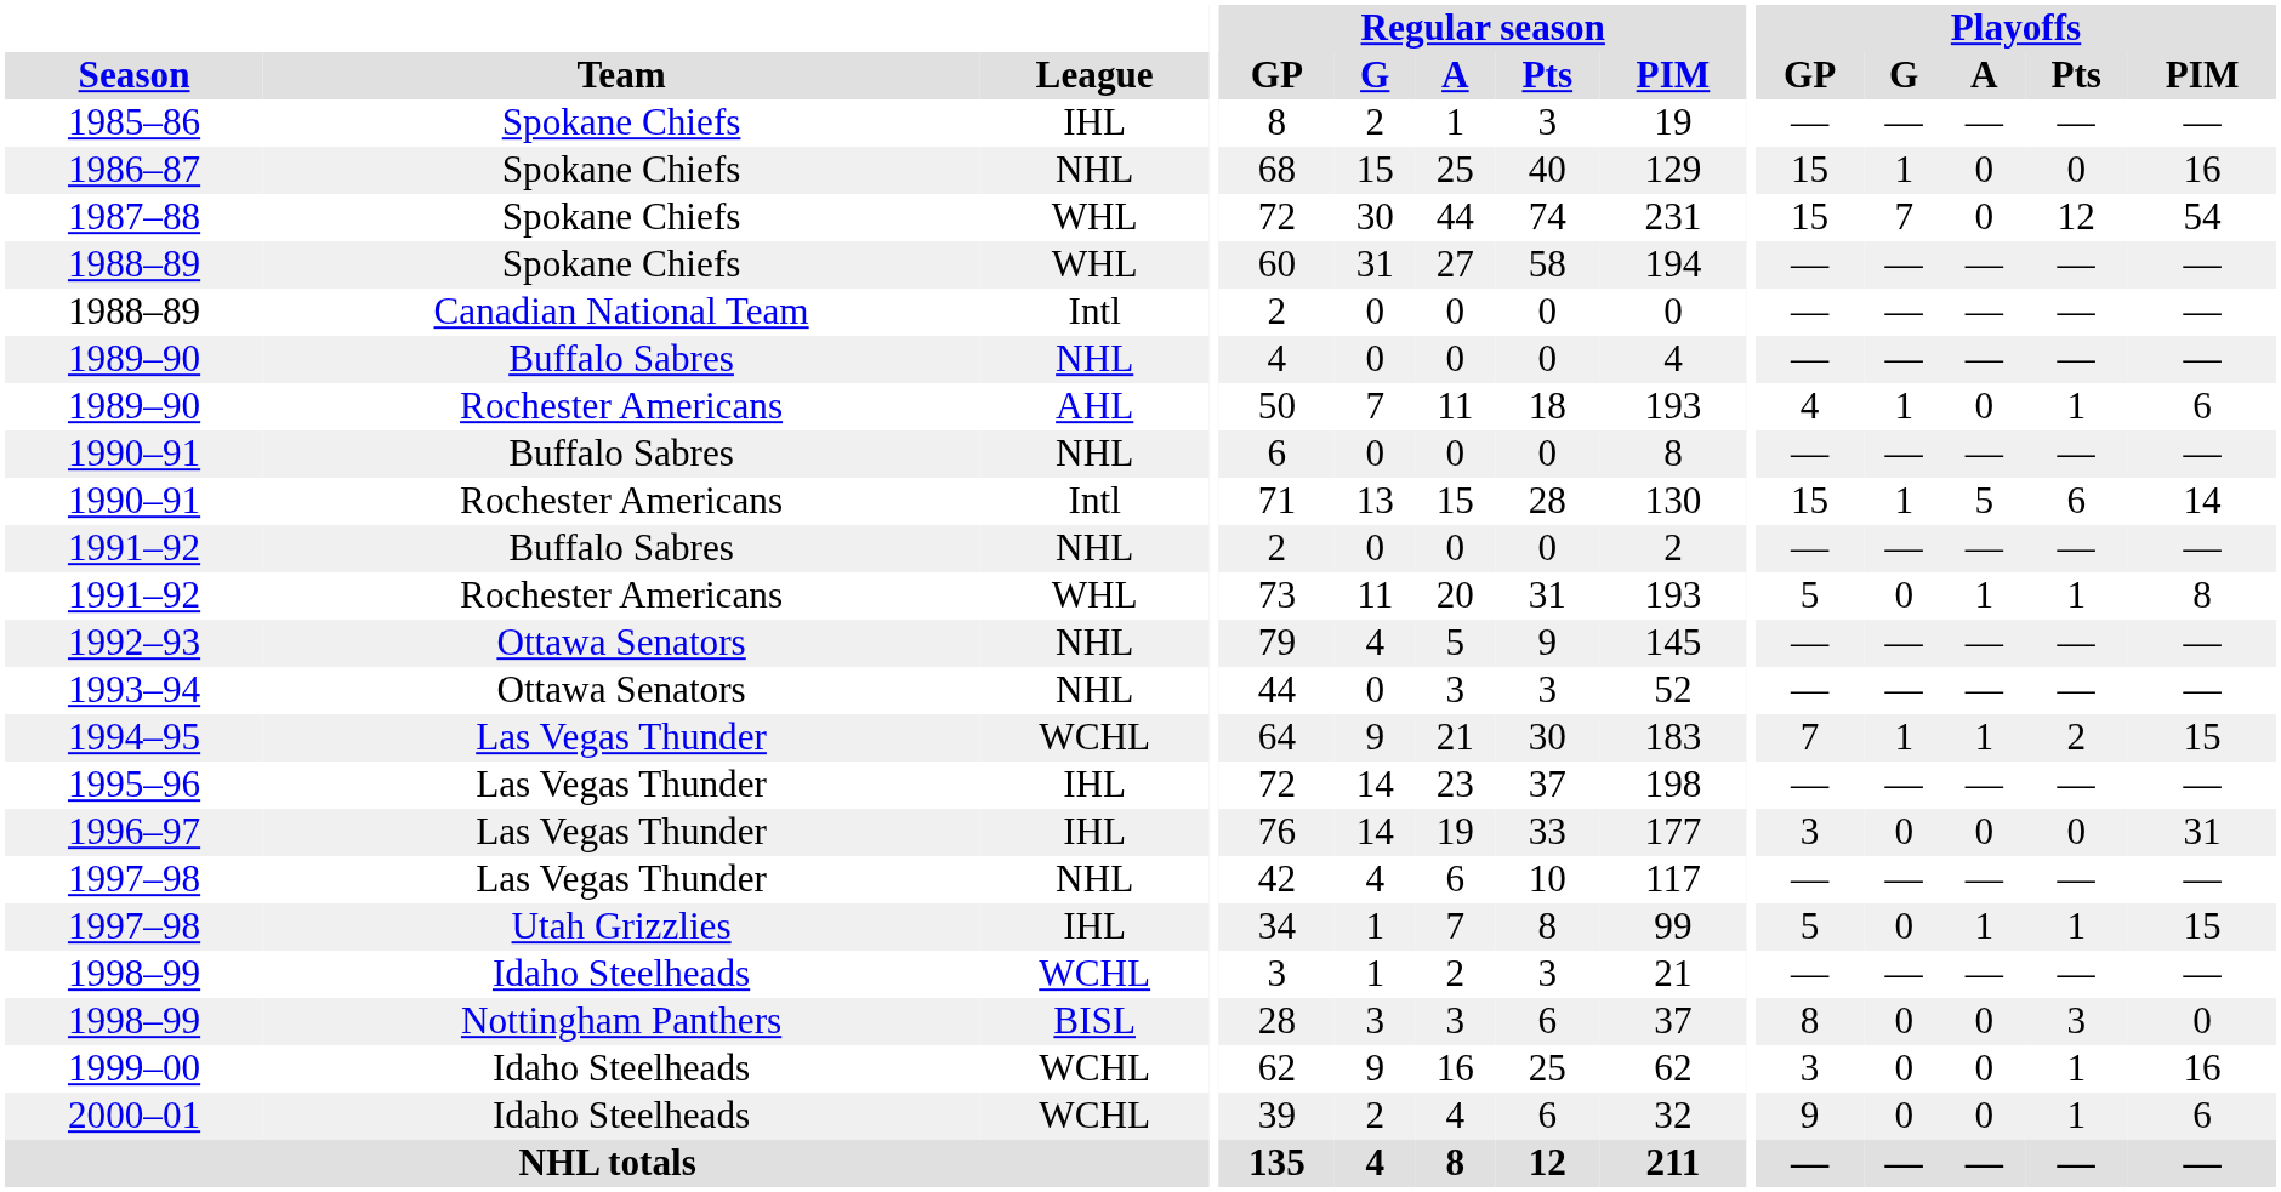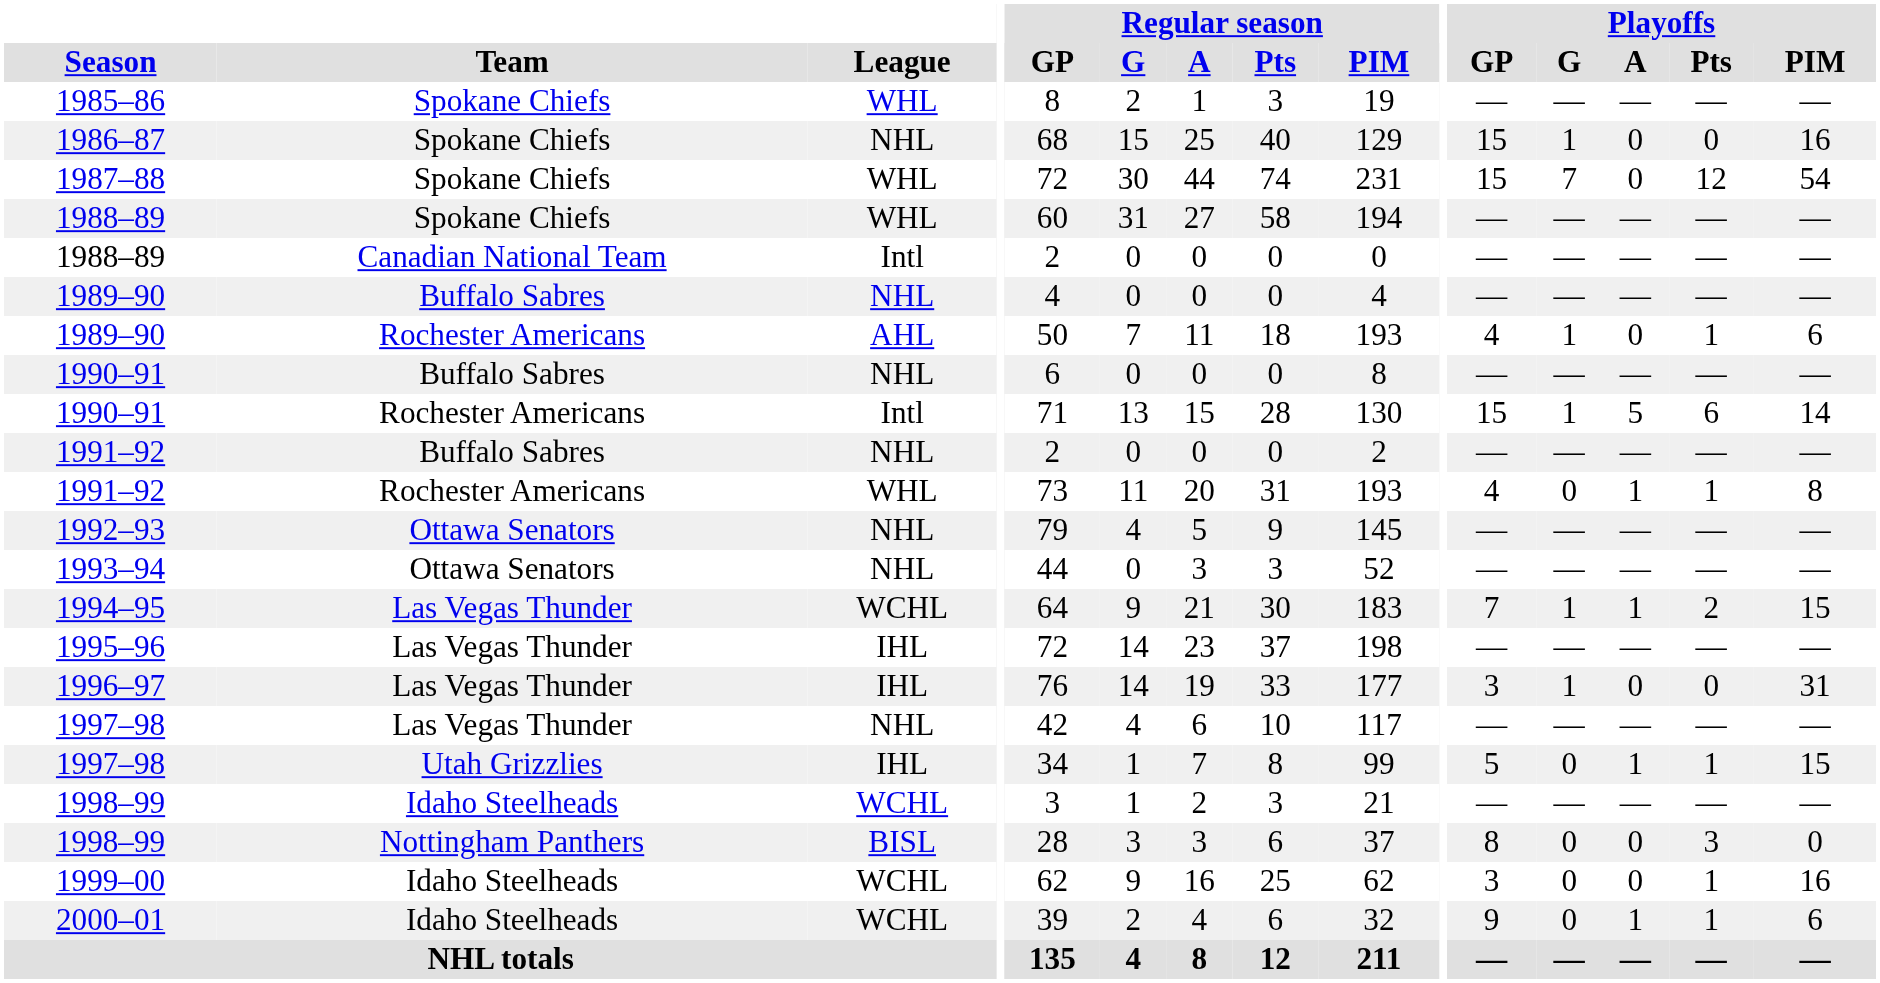1985–86 | League: IHL -> WHL
1991–92 / Rochester Americans | Playoffs / GP: 5 -> 4
1996–97 | Playoffs / G: 0 -> 1
2000–01 | Playoffs / A: 0 -> 1
